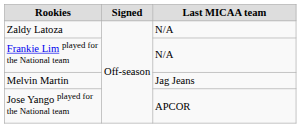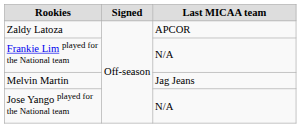Zaldy Latoza | Last MICAA team: N/A -> APCOR
Jose Yango played for the National team | Last MICAA team: APCOR -> N/A
